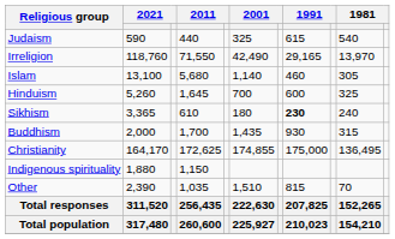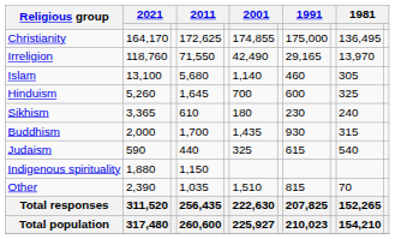rows swapped: Christianity <-> Judaism
Sikhism | column 8: bold -> normal
